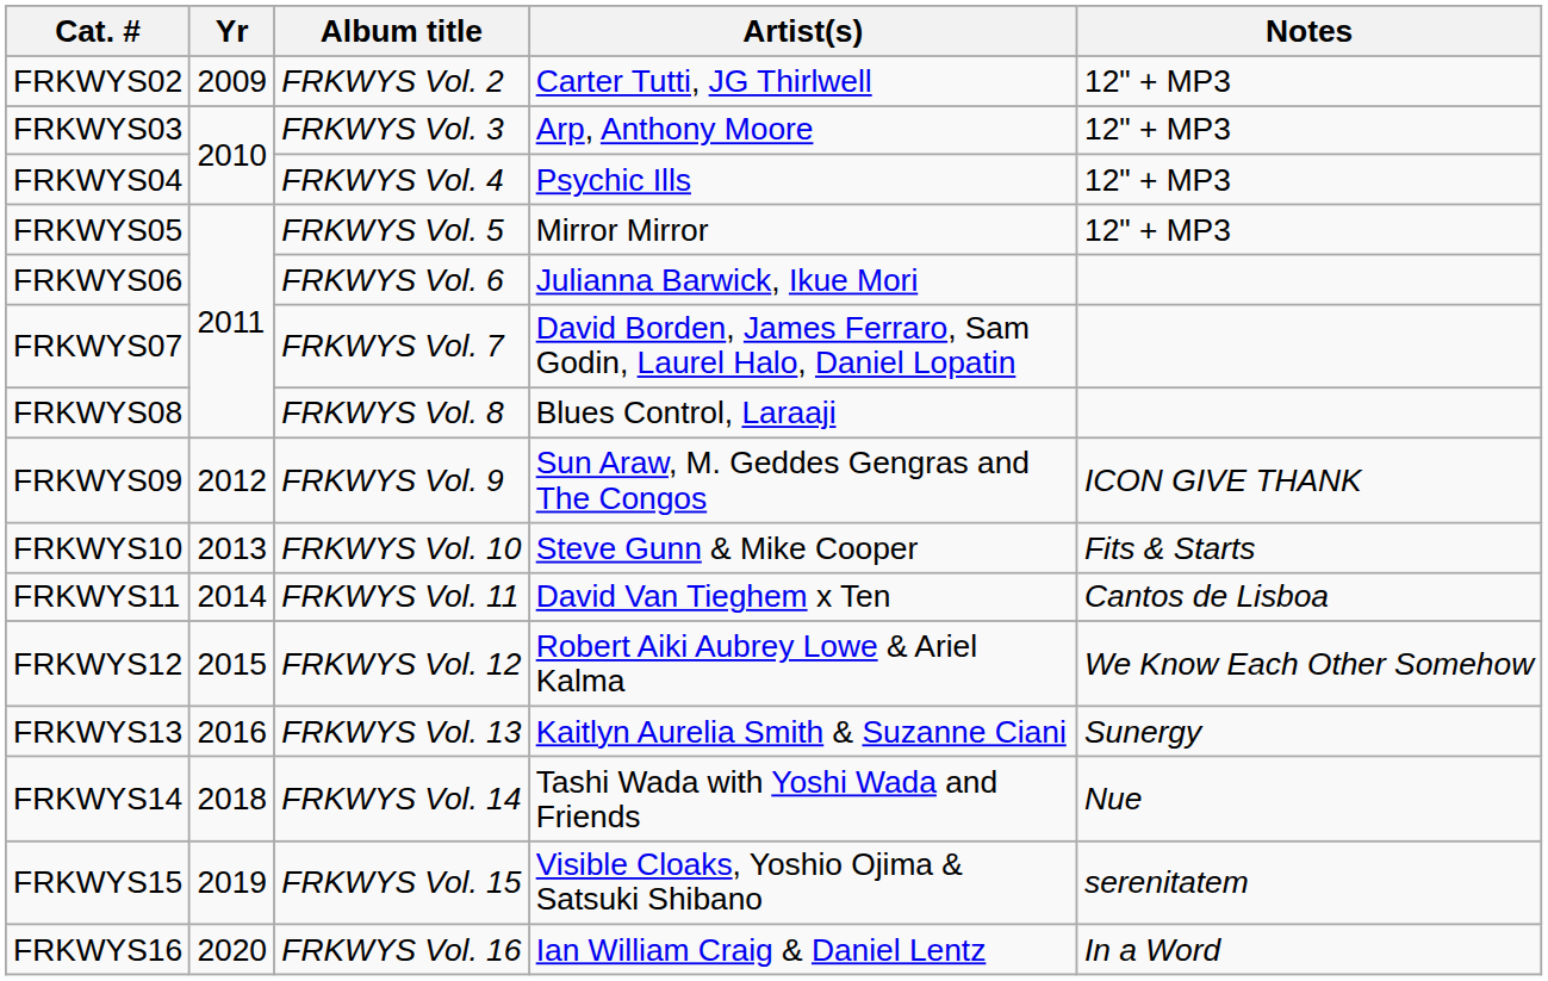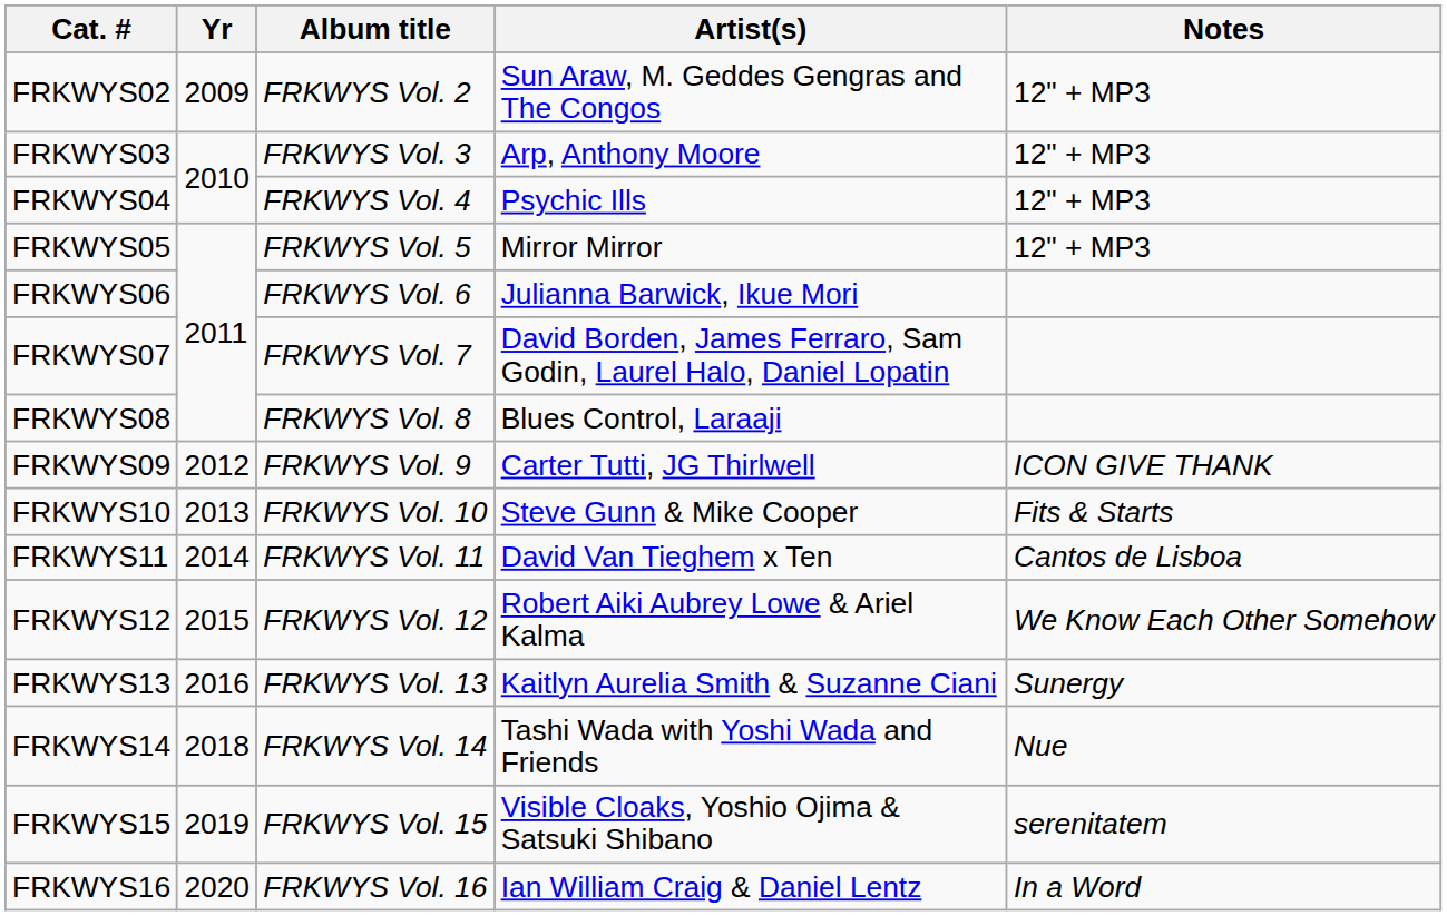FRKWYS02 | Artist(s): Carter Tutti, JG Thirlwell -> Sun Araw, M. Geddes Gengras and The Congos
FRKWYS09 | Artist(s): Sun Araw, M. Geddes Gengras and The Congos -> Carter Tutti, JG Thirlwell
